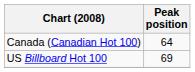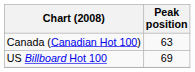Canada (Canadian Hot 100) | Peak position: 64 -> 63
